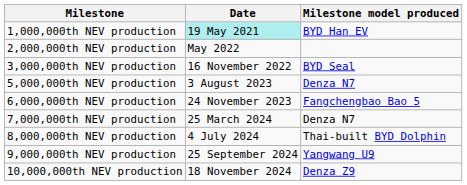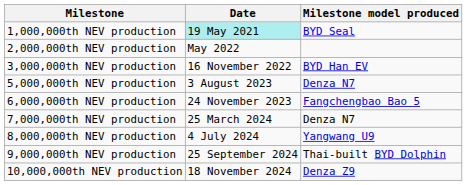1,000,000th NEV production | Milestone model produced: BYD Han EV -> BYD Seal
3,000,000th NEV production | Milestone model produced: BYD Seal -> BYD Han EV
8,000,000th NEV production | Milestone model produced: Thai-built BYD Dolphin -> Yangwang U9
9,000,000th NEV production | Milestone model produced: Yangwang U9 -> Thai-built BYD Dolphin
